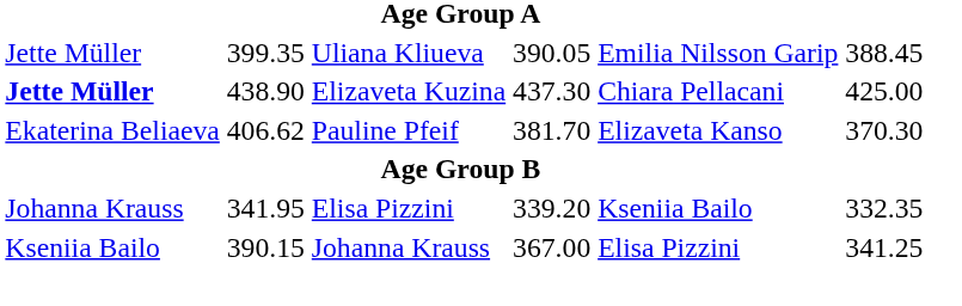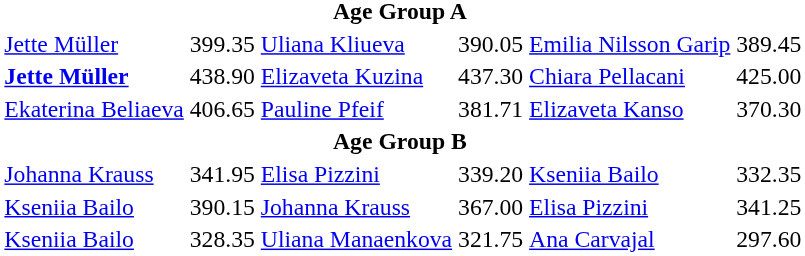Uliana Kliueva | column 7: 388.45 -> 389.45
Pauline Pfeif | column 3: 406.62 -> 406.65
Pauline Pfeif | column 5: 381.70 -> 381.71
+ row: Kseniia Bailo | 328.35 | Uliana Manaenkova | 321.75 | Ana Carvajal | 297.60
